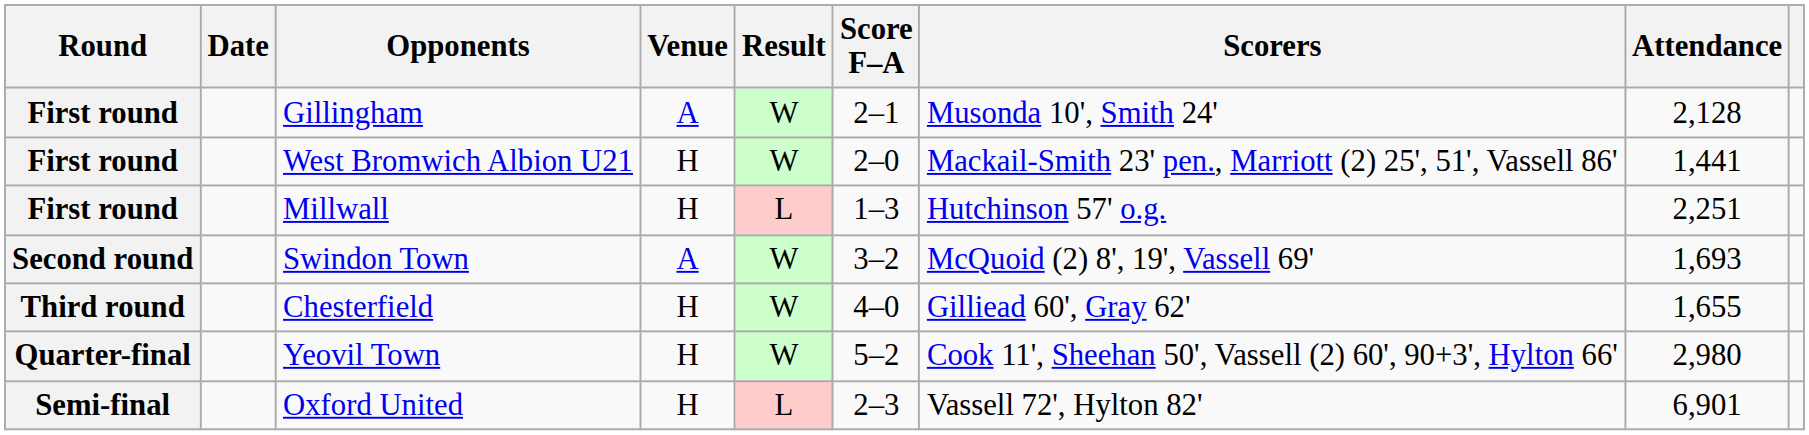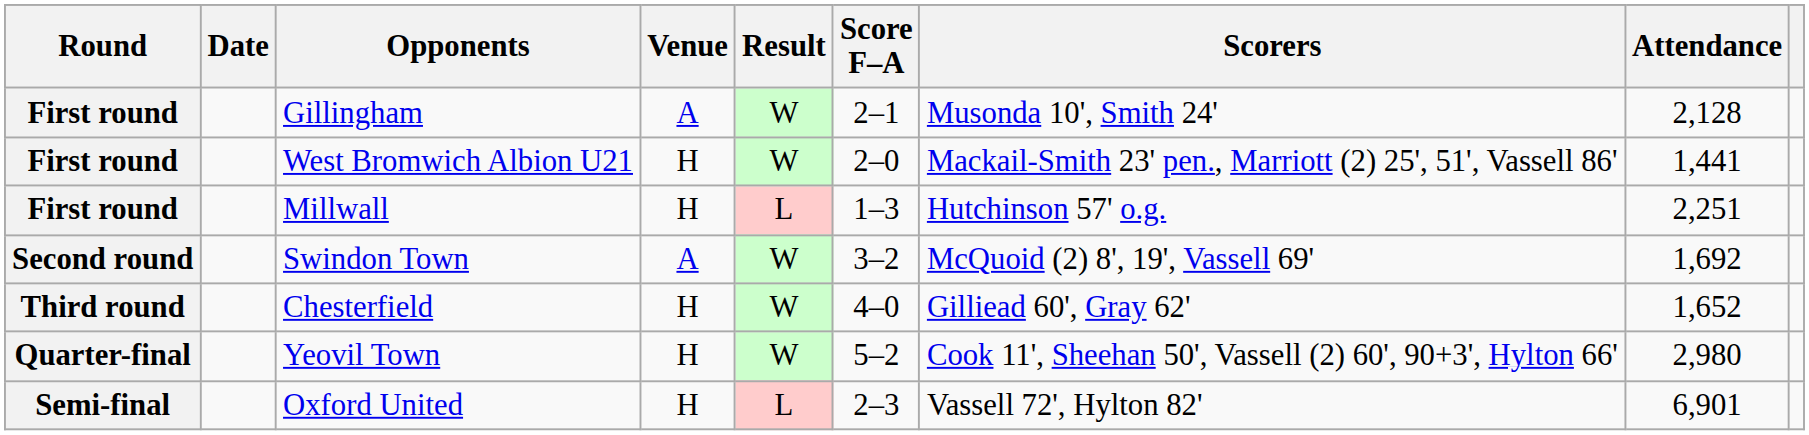Swindon Town | Attendance: 1,693 -> 1,692
Chesterfield | Attendance: 1,655 -> 1,652
